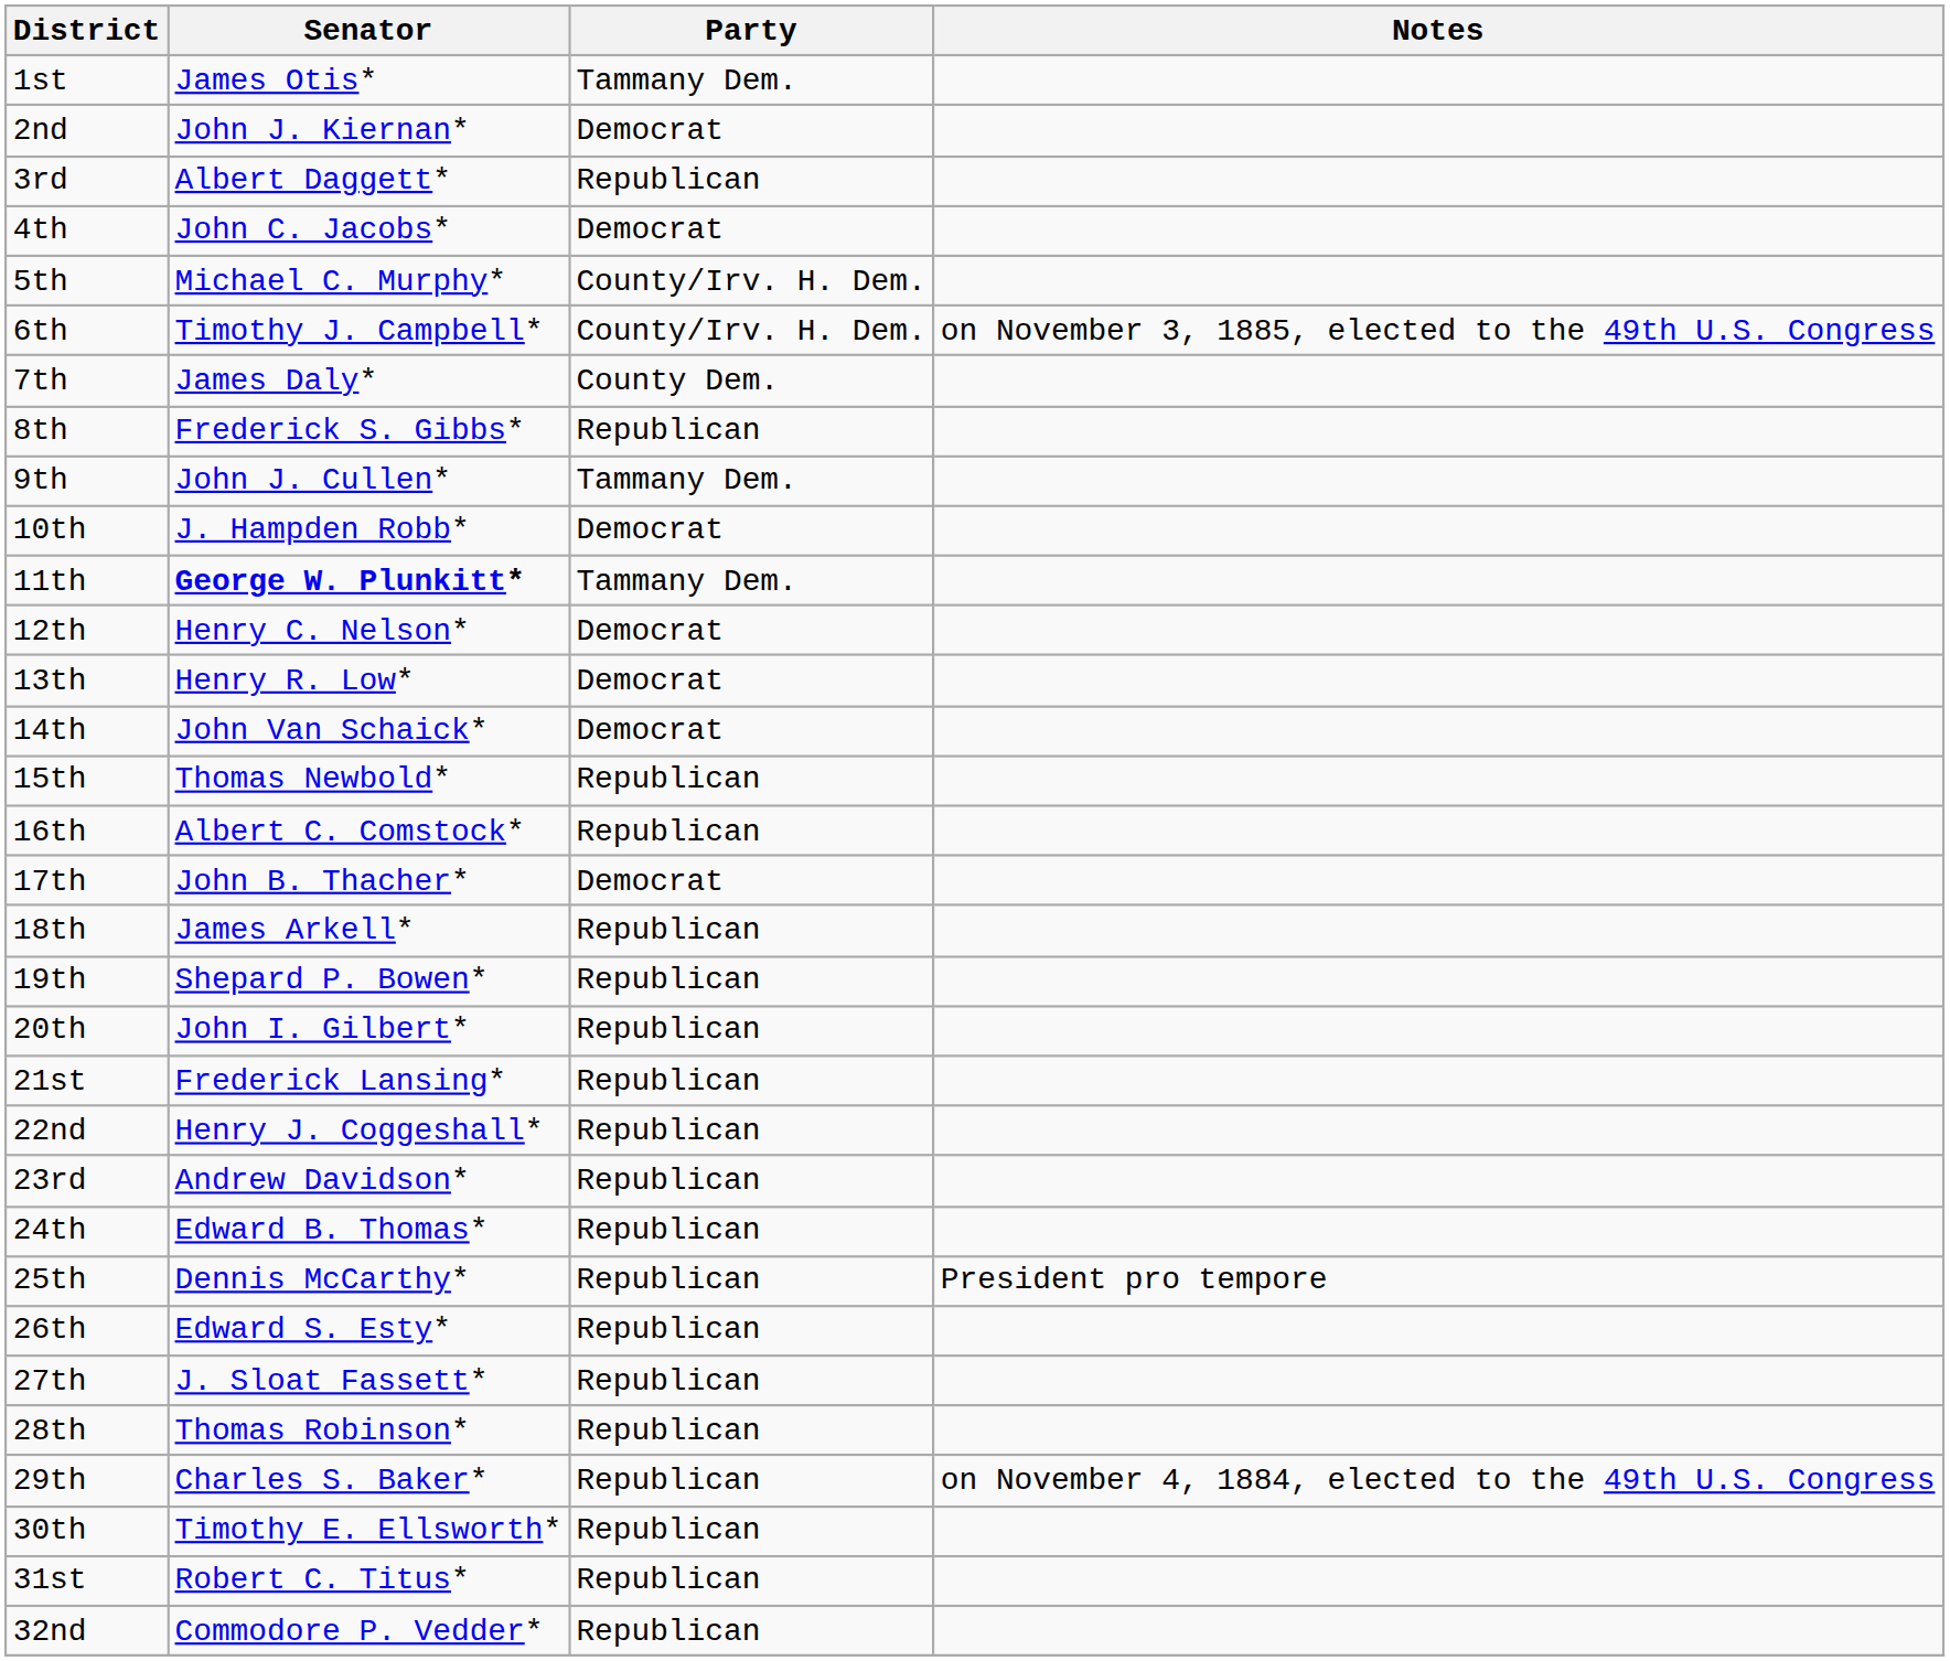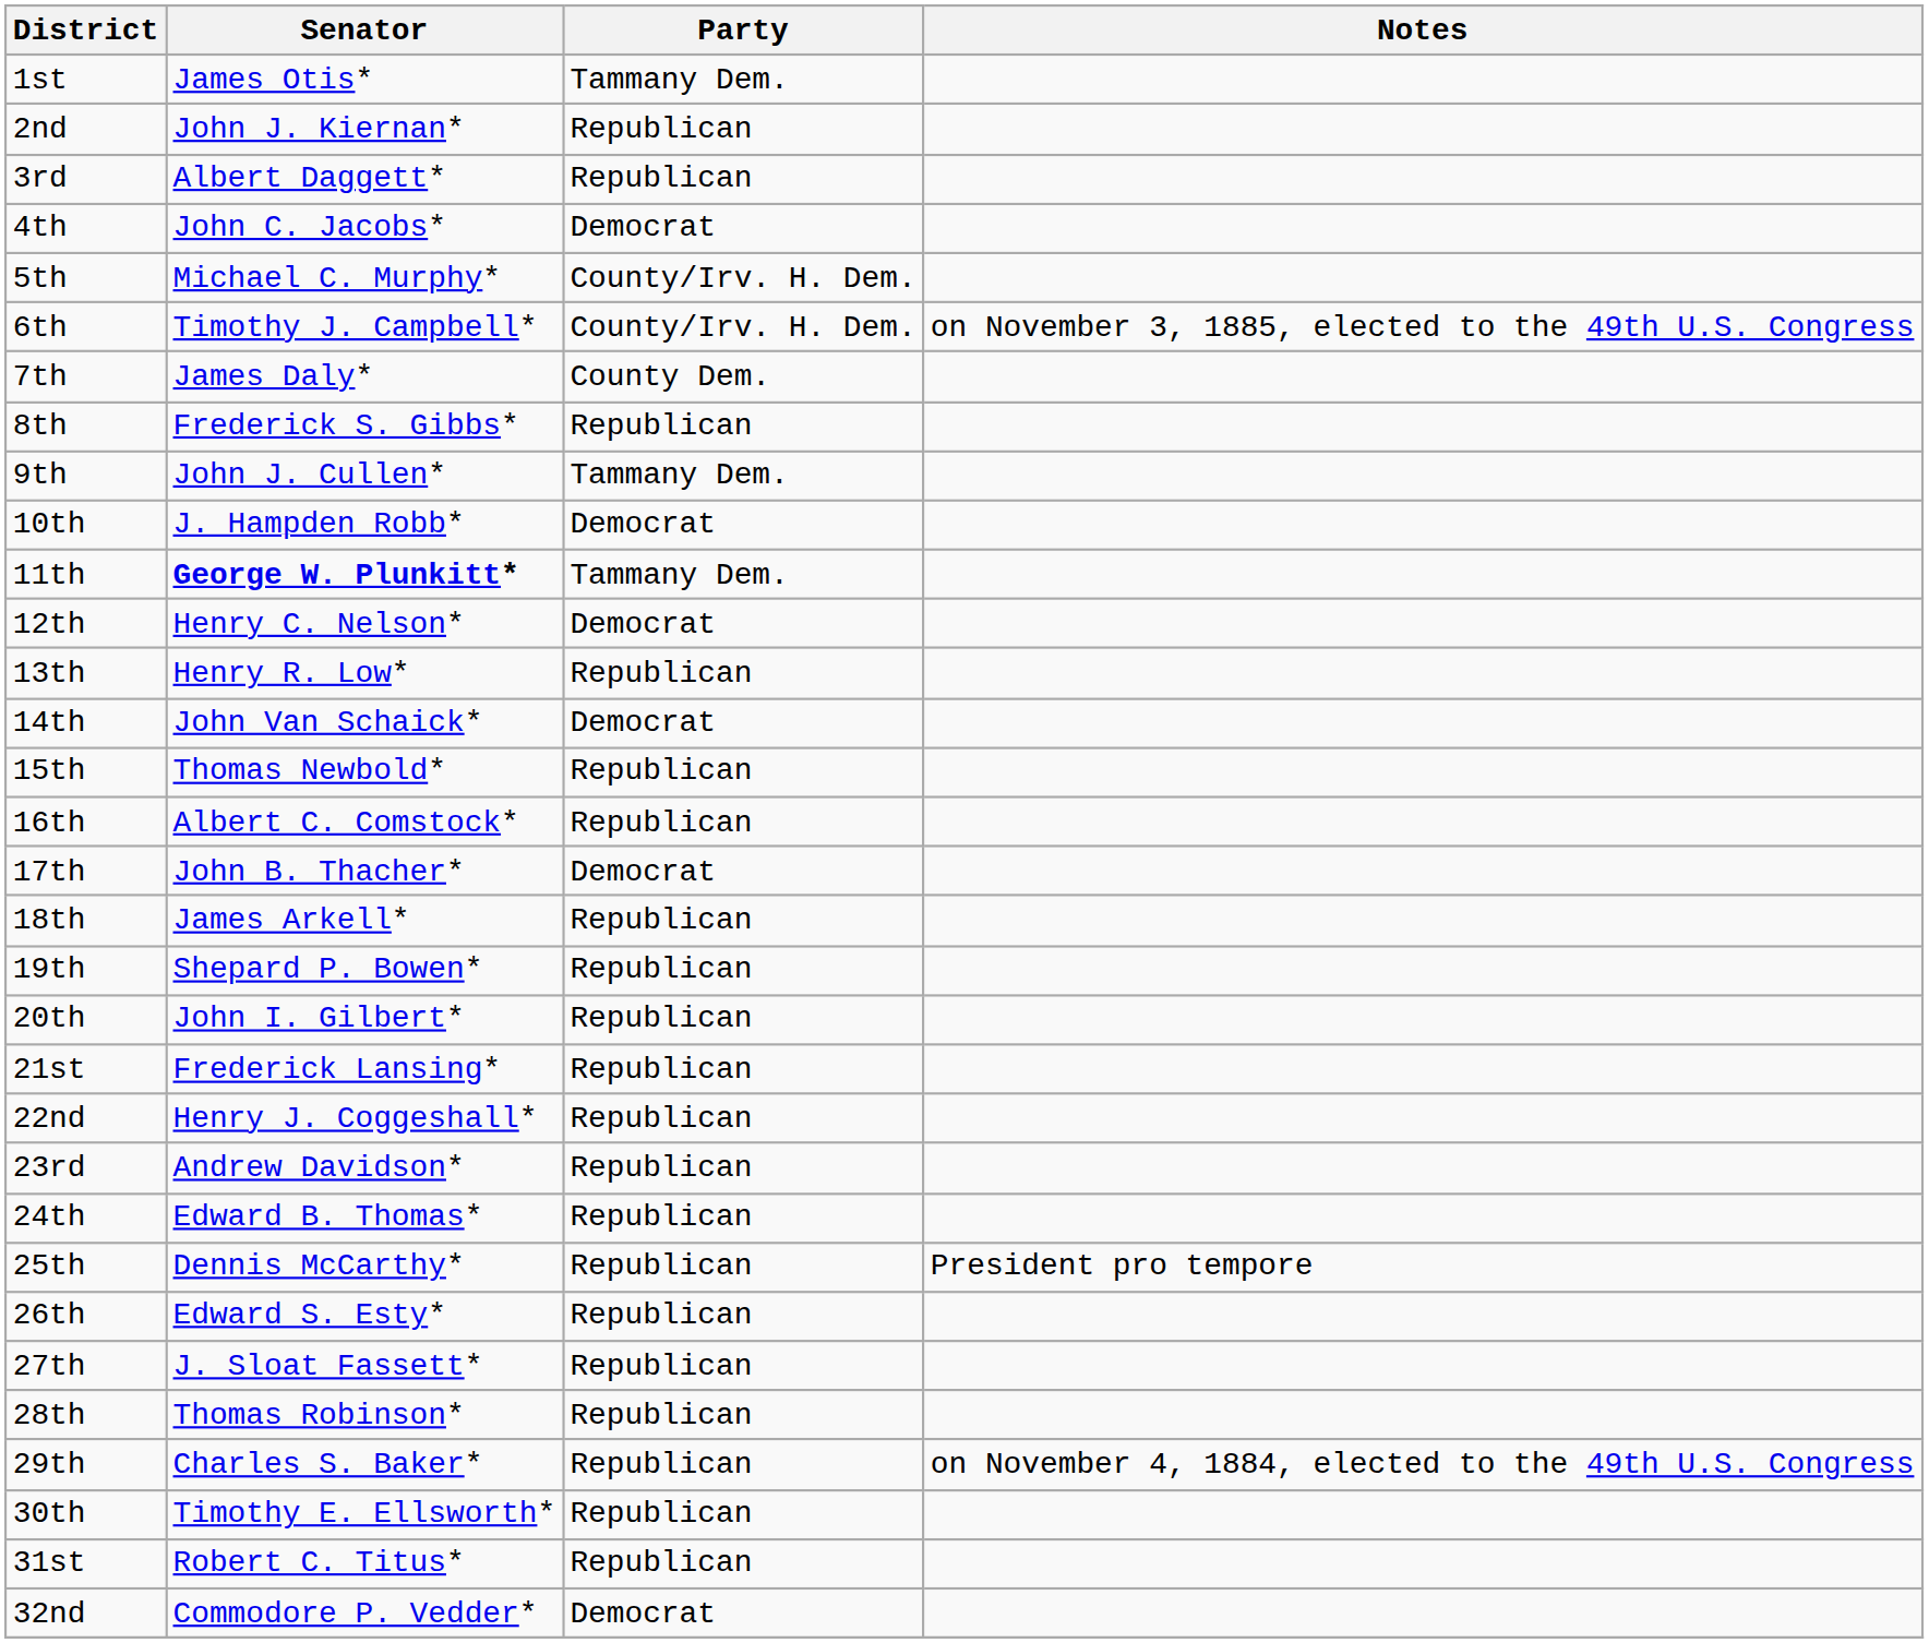2nd | Party: Democrat -> Republican
13th | Party: Democrat -> Republican
32nd | Party: Republican -> Democrat
